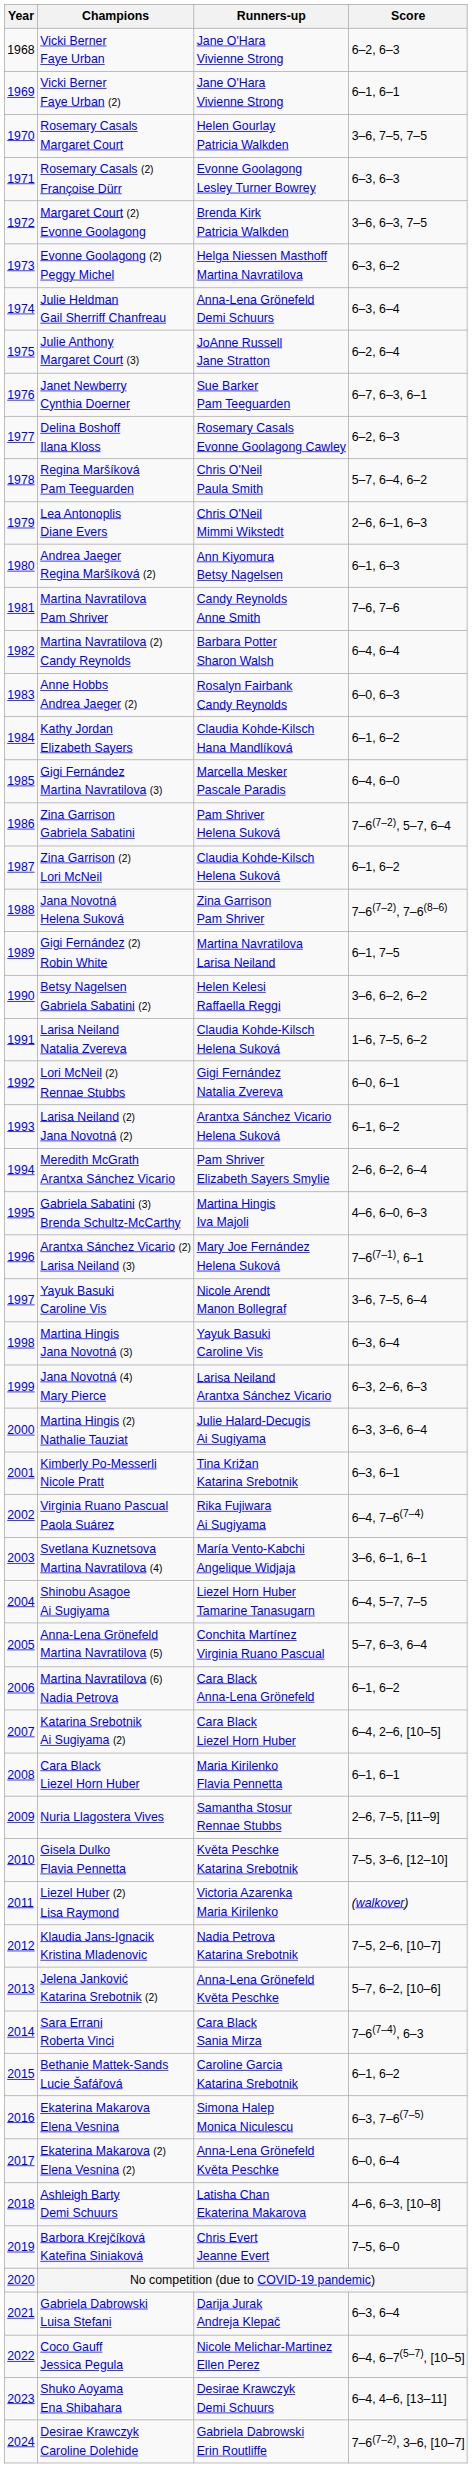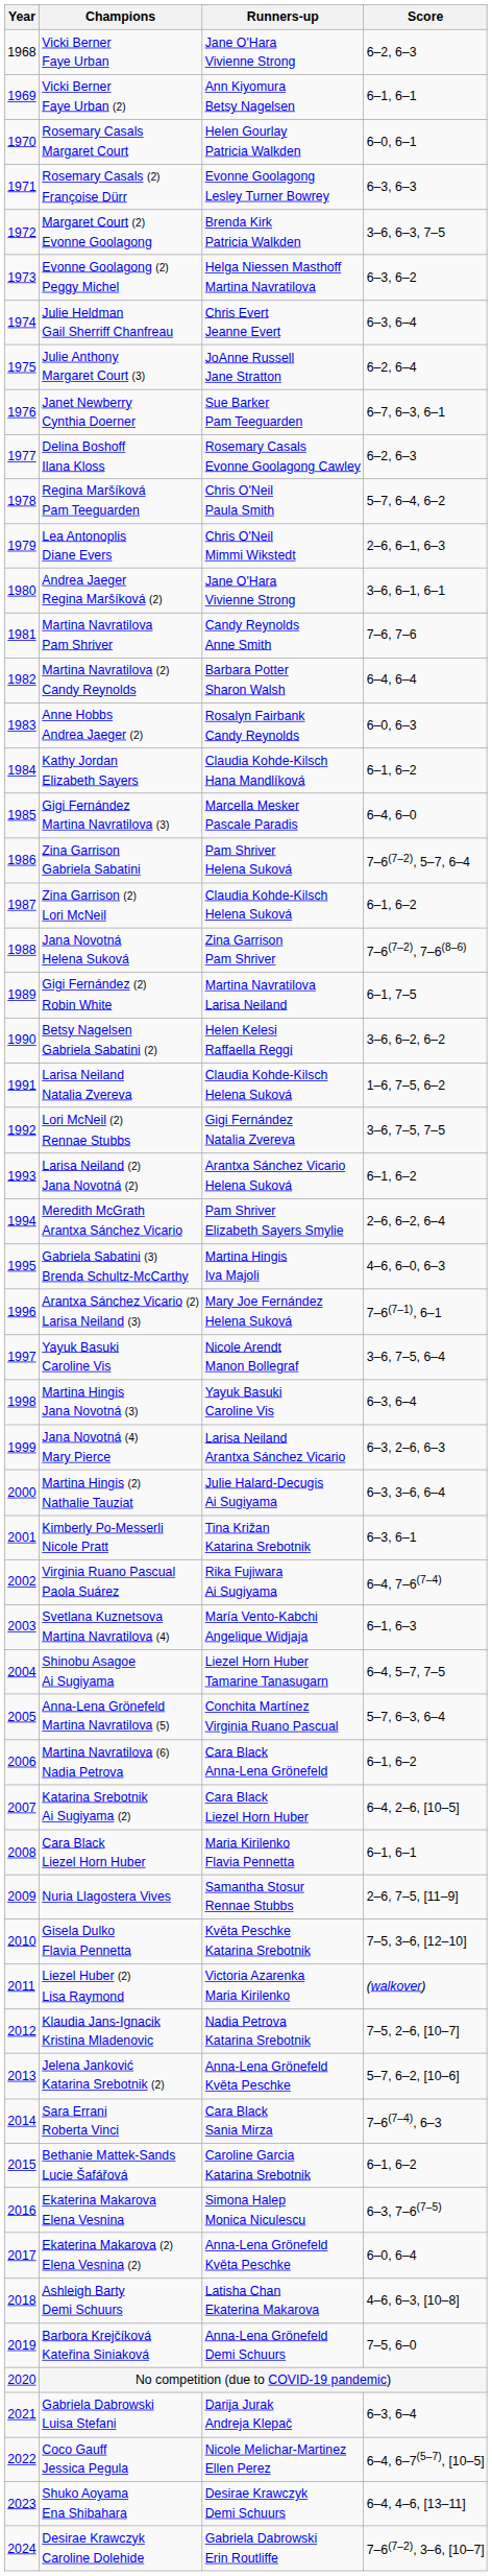Vicki Berner Faye Urban (2) | Runners-up: Jane O'Hara Vivienne Strong -> Ann Kiyomura Betsy Nagelsen
Rosemary Casals Margaret Court | Score: 3–6, 7–5, 7–5 -> 6–0, 6–1
Julie Heldman Gail Sherriff Chanfreau | Runners-up: Anna-Lena Grönefeld Demi Schuurs -> Chris Evert Jeanne Evert
Andrea Jaeger Regina Maršíková (2) | Runners-up: Ann Kiyomura Betsy Nagelsen -> Jane O'Hara Vivienne Strong
Andrea Jaeger Regina Maršíková (2) | Score: 6–1, 6–3 -> 3–6, 6–1, 6–1
Lori McNeil (2) Rennae Stubbs | Score: 6–0, 6–1 -> 3–6, 7–5, 7–5
Svetlana Kuznetsova Martina Navratilova (4) | Score: 3–6, 6–1, 6–1 -> 6–1, 6–3
Barbora Krejčíková Kateřina Siniaková | Runners-up: Chris Evert Jeanne Evert -> Anna-Lena Grönefeld Demi Schuurs
